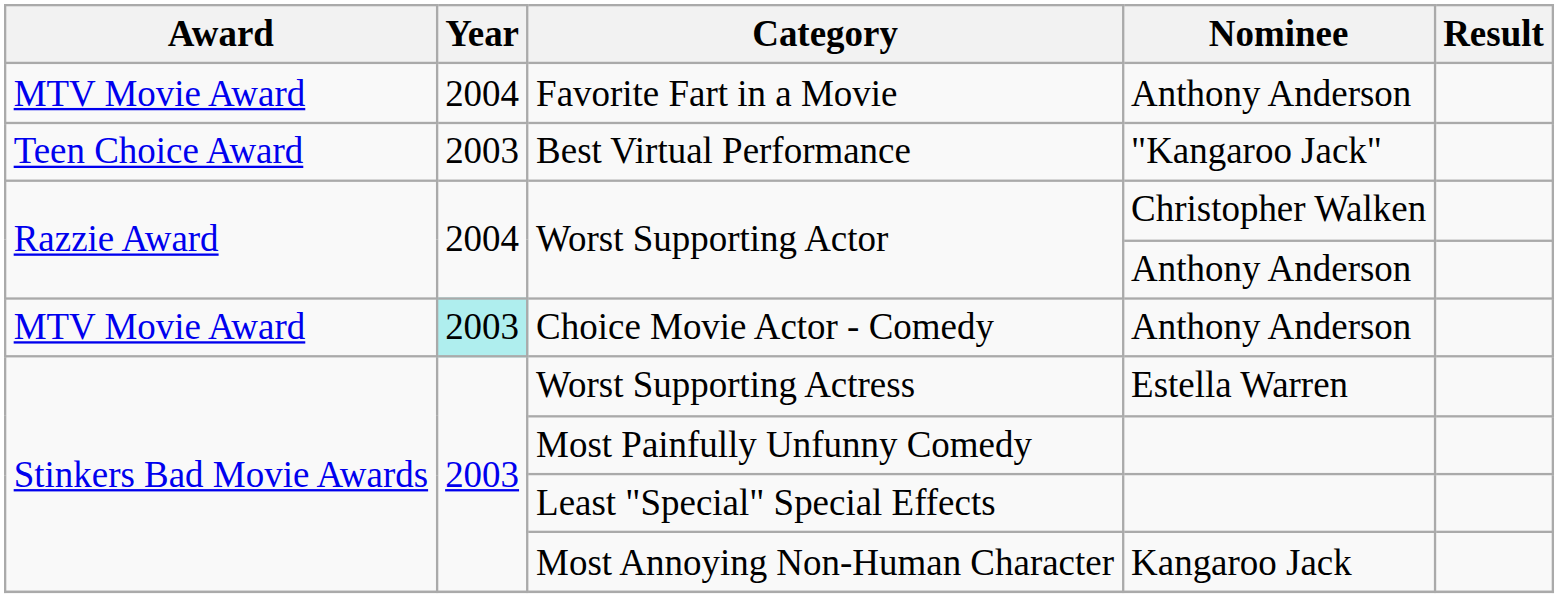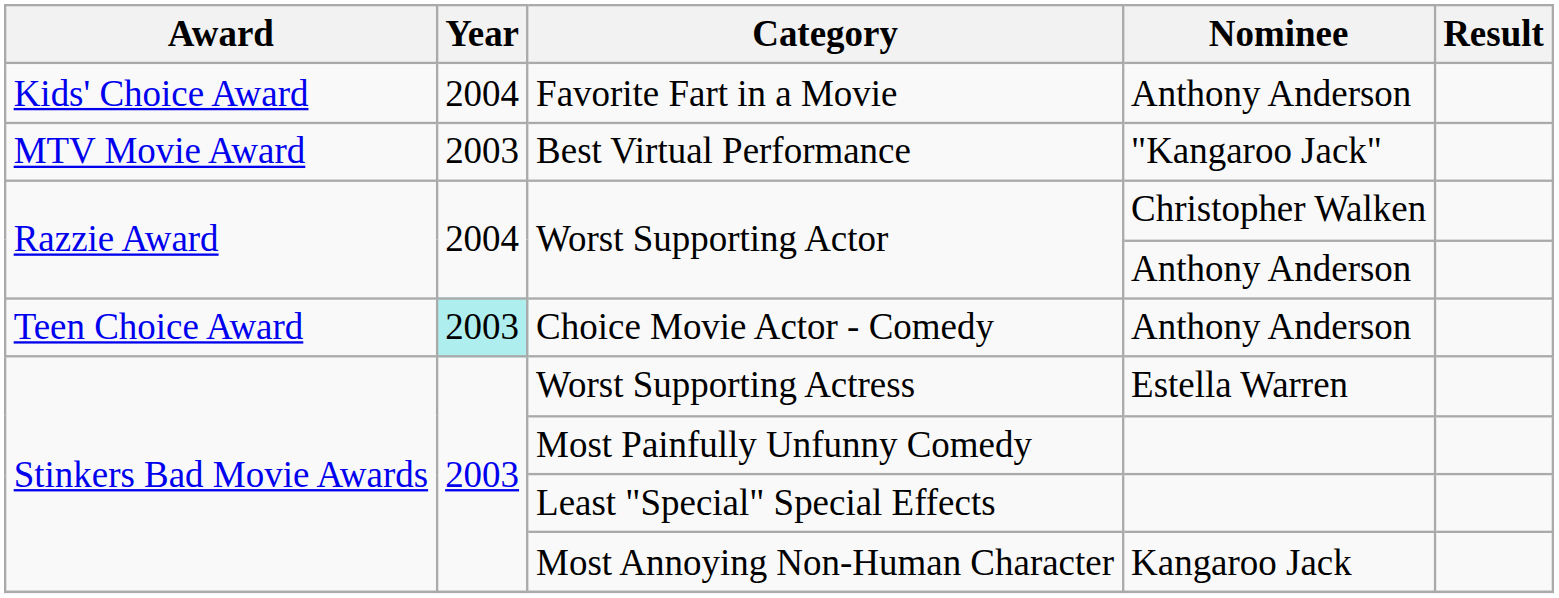Favorite Fart in a Movie | Award: MTV Movie Award -> Kids' Choice Award
Best Virtual Performance | Award: Teen Choice Award -> MTV Movie Award
Choice Movie Actor - Comedy | Award: MTV Movie Award -> Teen Choice Award
